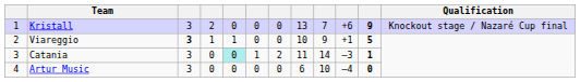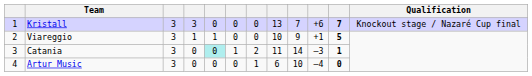Kristall | column 4: 2 -> 3
Kristall | column 11: 9 -> 7
Viareggio | column 3: bold -> normal
Artur Music | column 7: 0 -> 1
